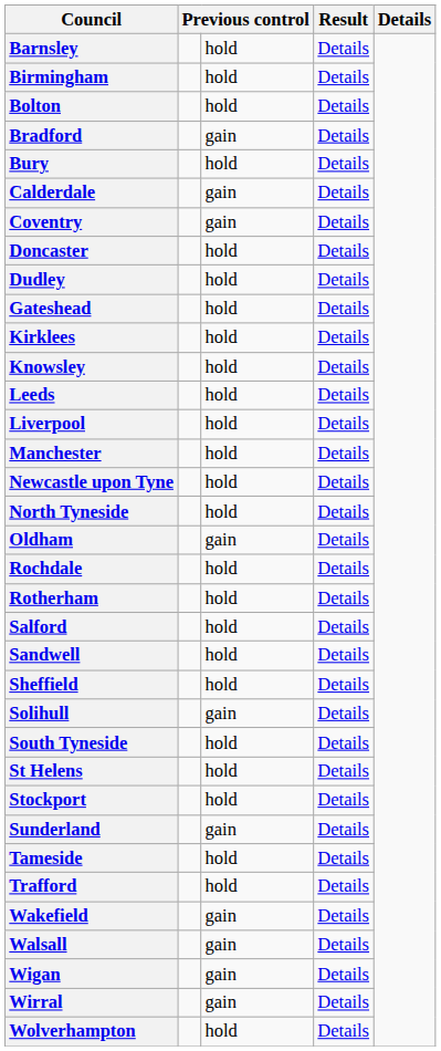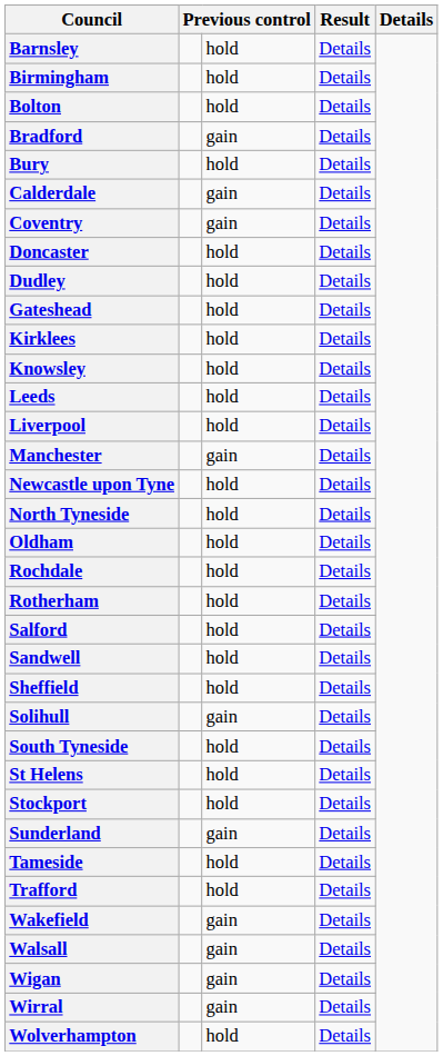Manchester | column 3: hold -> gain
Oldham | column 3: gain -> hold
